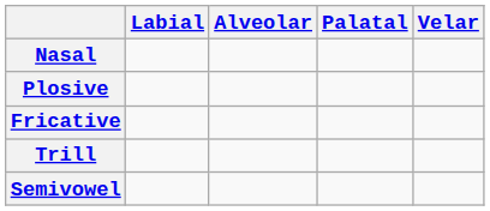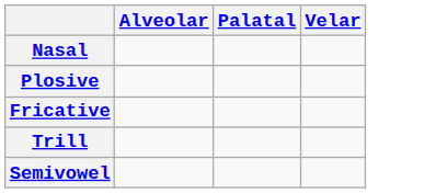- column: Labial
